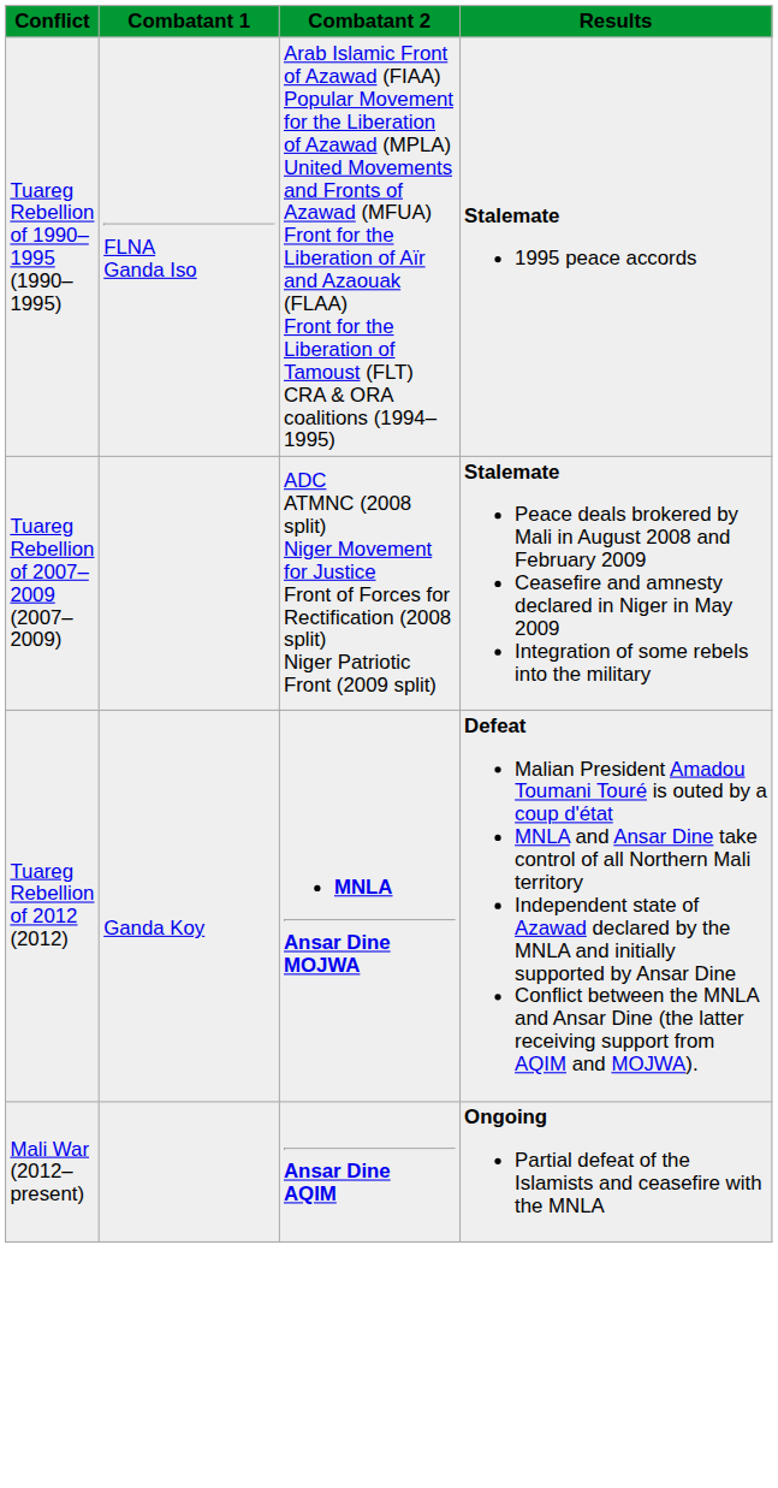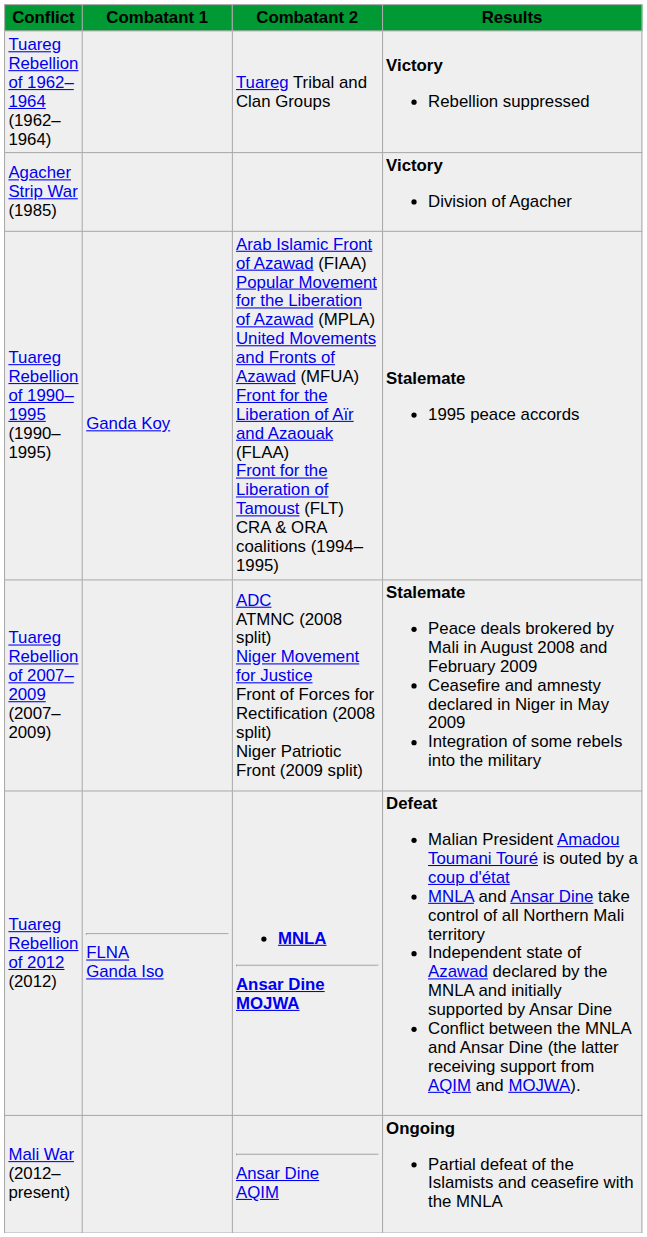+ row: Tuareg Rebellion of 1962–1964 (1962–1964) | Tuareg Tribal and Clan Groups | Victory Rebellion suppressed
+ row: Agacher Strip War (1985) | Victory Division of Agacher
Tuareg Rebellion of 1990–1995 (1990–1995) | Combatant 1: FLNA Ganda Iso -> Ganda Koy
Tuareg Rebellion of 2012 (2012) | Combatant 1: Ganda Koy -> FLNA Ganda Iso
Mali War (2012–present) | Combatant 2: bold -> normal
